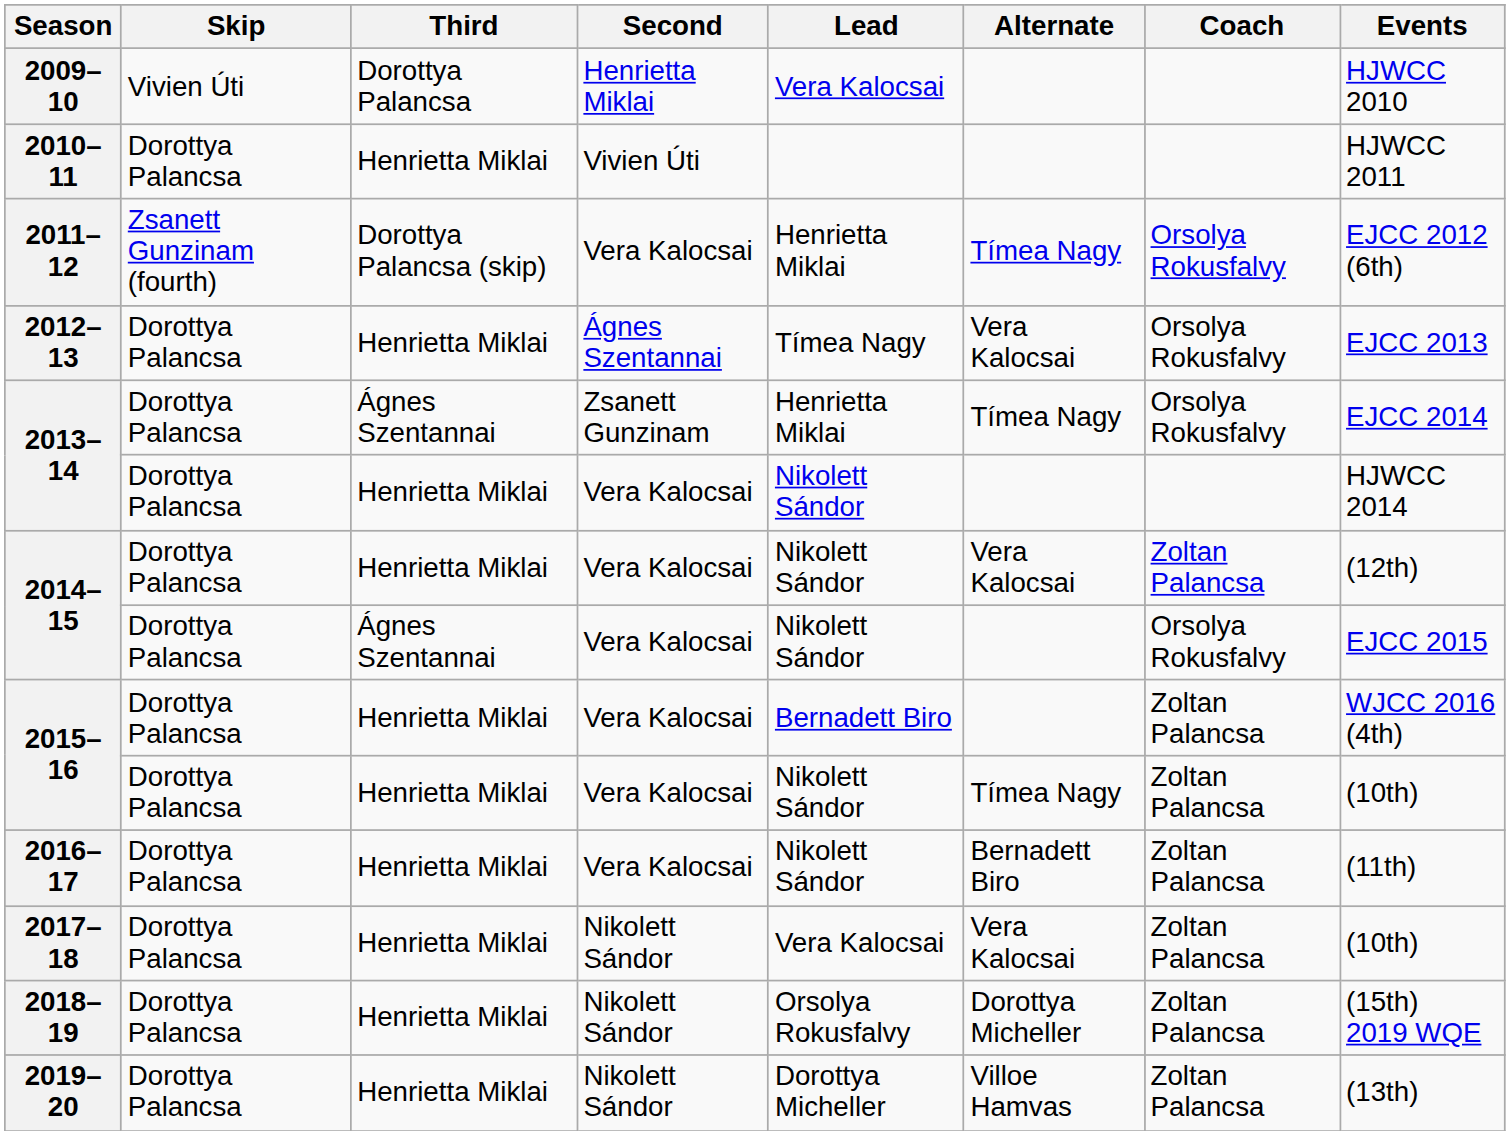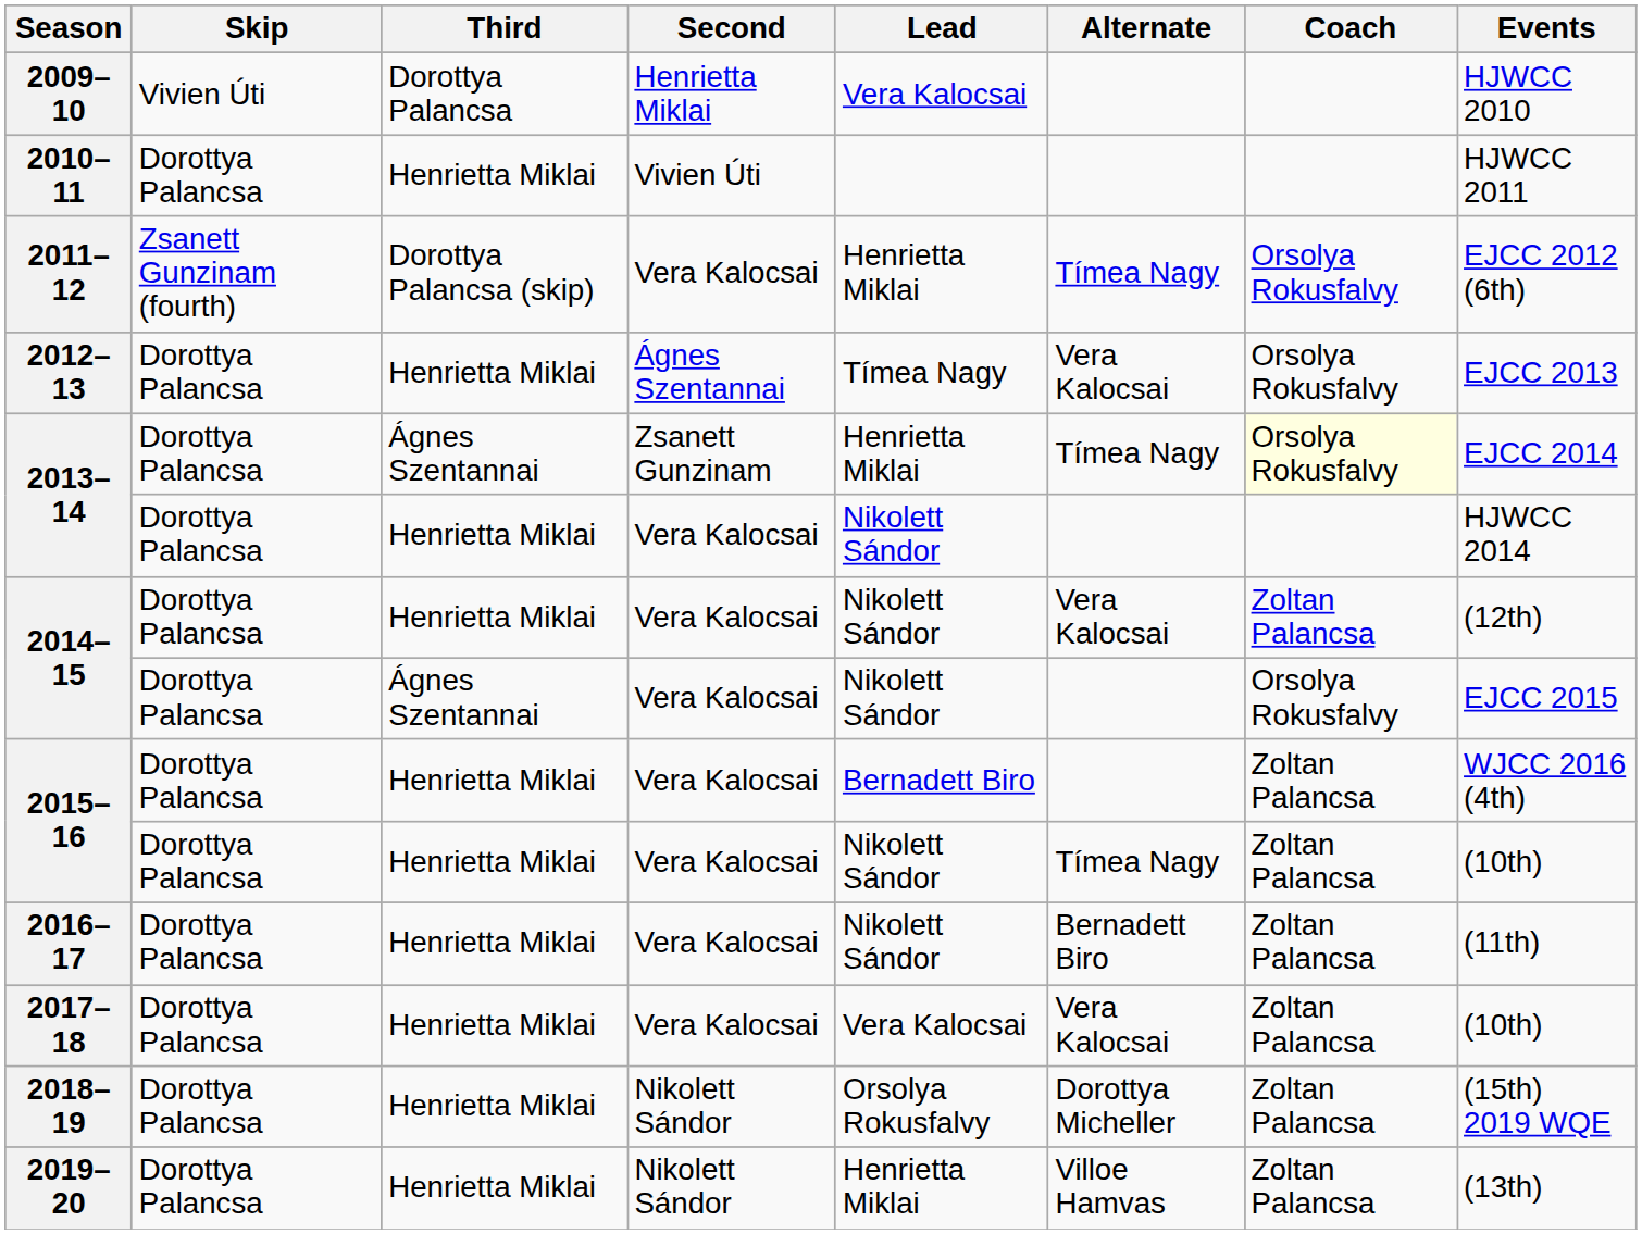2013–14 / Ágnes Szentannai | Coach: no background -> lightyellow background
2017–18 | Second: Nikolett Sándor -> Vera Kalocsai
2019–20 | Lead: Dorottya Micheller -> Henrietta Miklai
